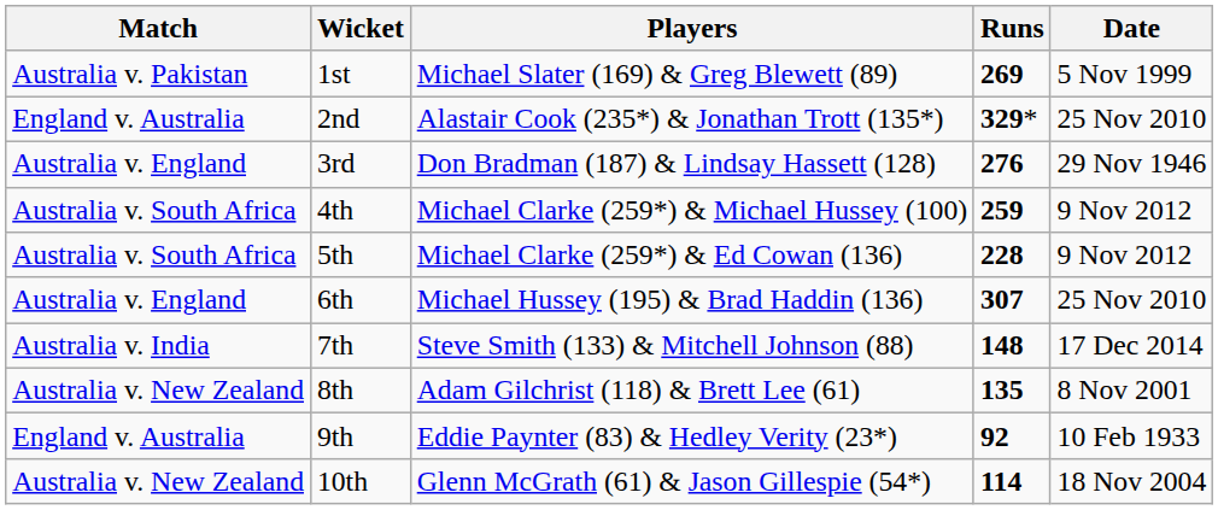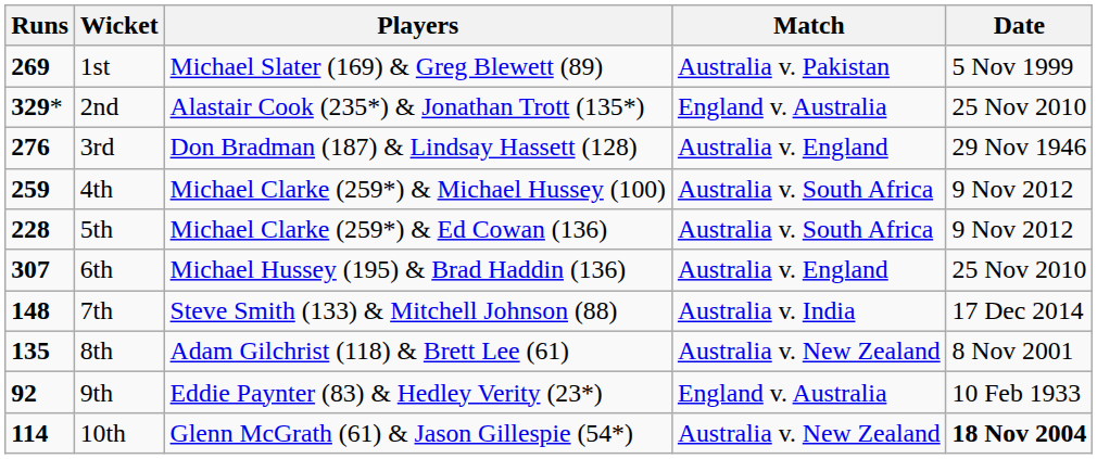columns swapped: Runs <-> Match
10th | Date: normal -> bold
